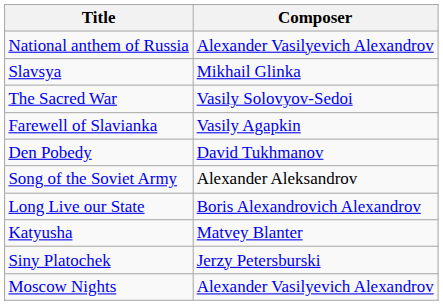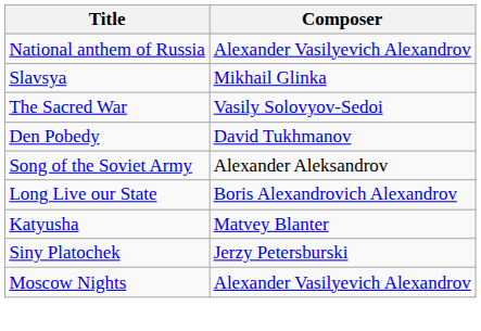- row: Farewell of Slavianka | Vasily Agapkin
